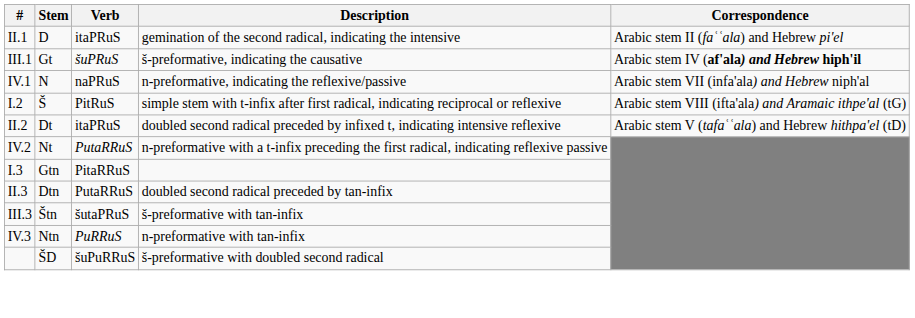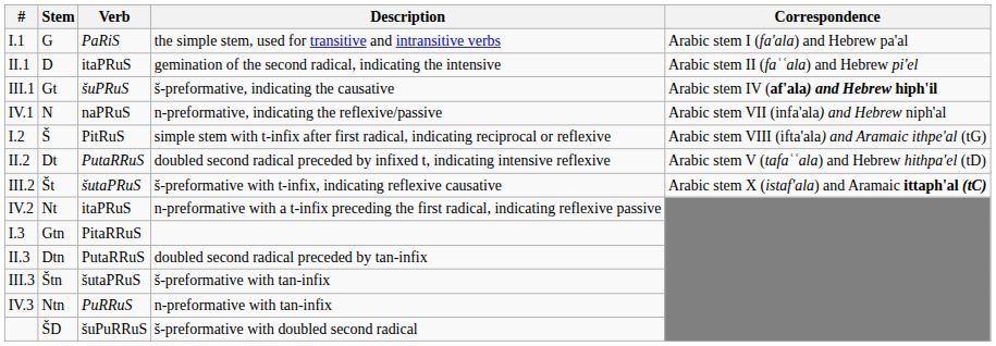+ row: I.1 | G | PaRiS | the simple stem, used for transitive and intransitive verbs | Arabic stem I (fa'ala) and Hebrew pa'al
II.2 | Verb: itaPRuS -> PutaRRuS
+ row: III.2 | Št | šutaPRuS | š-preformative with t-infix, indicating reflexive causative | Arabic stem X (istaf'ala) and Aramaic ittaph'al (tC)
IV.2 | Verb: PutaRRuS -> itaPRuS
